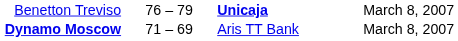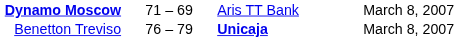rows swapped: Dynamo Moscow <-> Benetton Treviso
